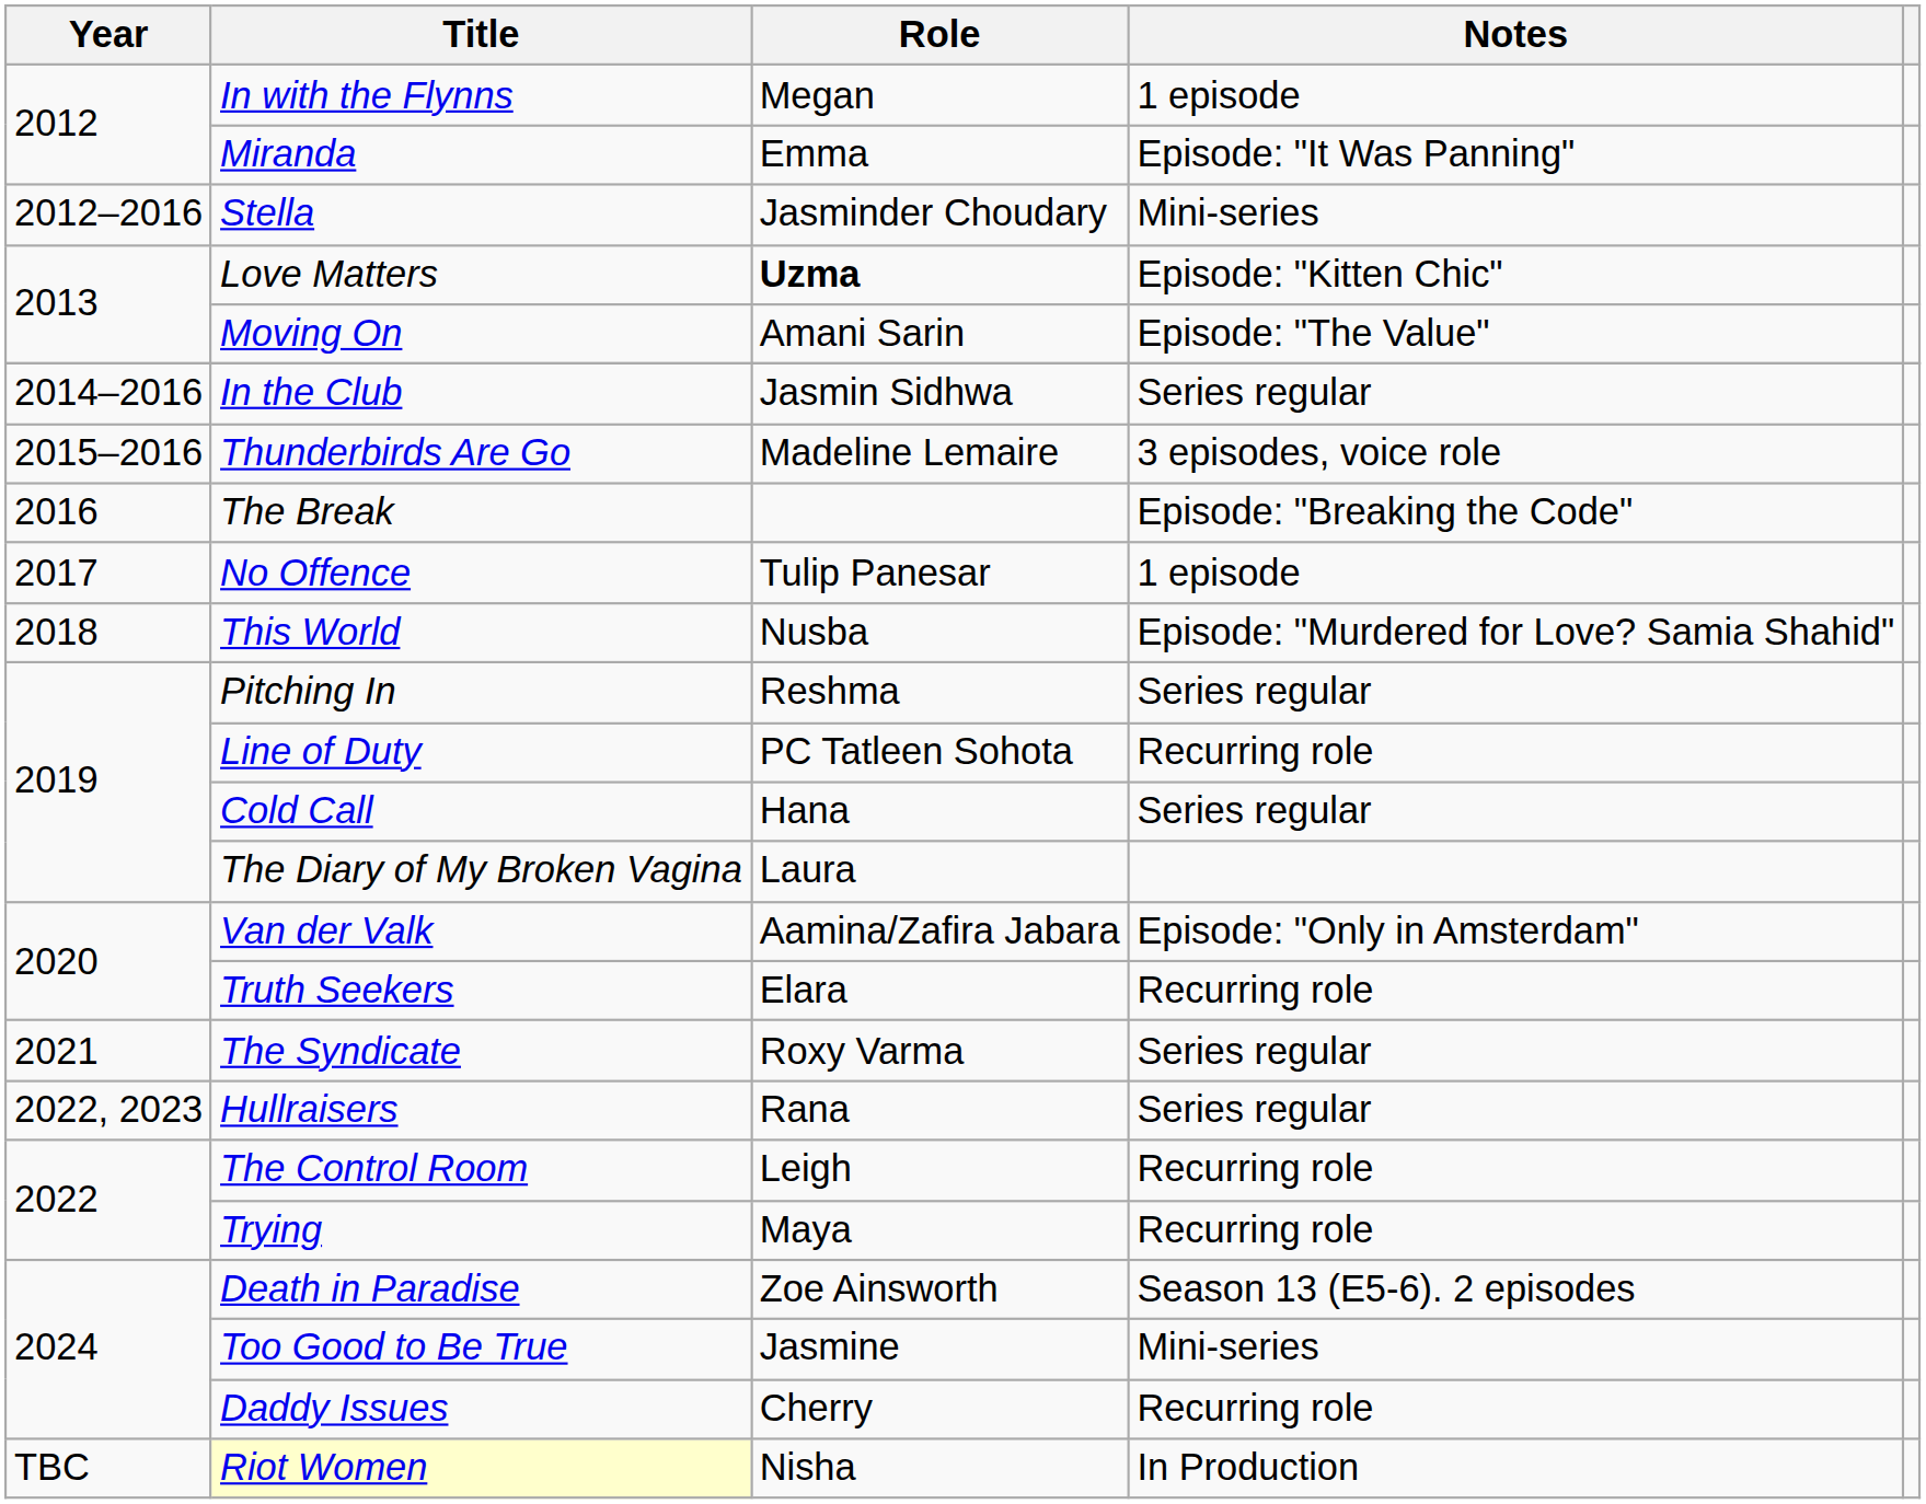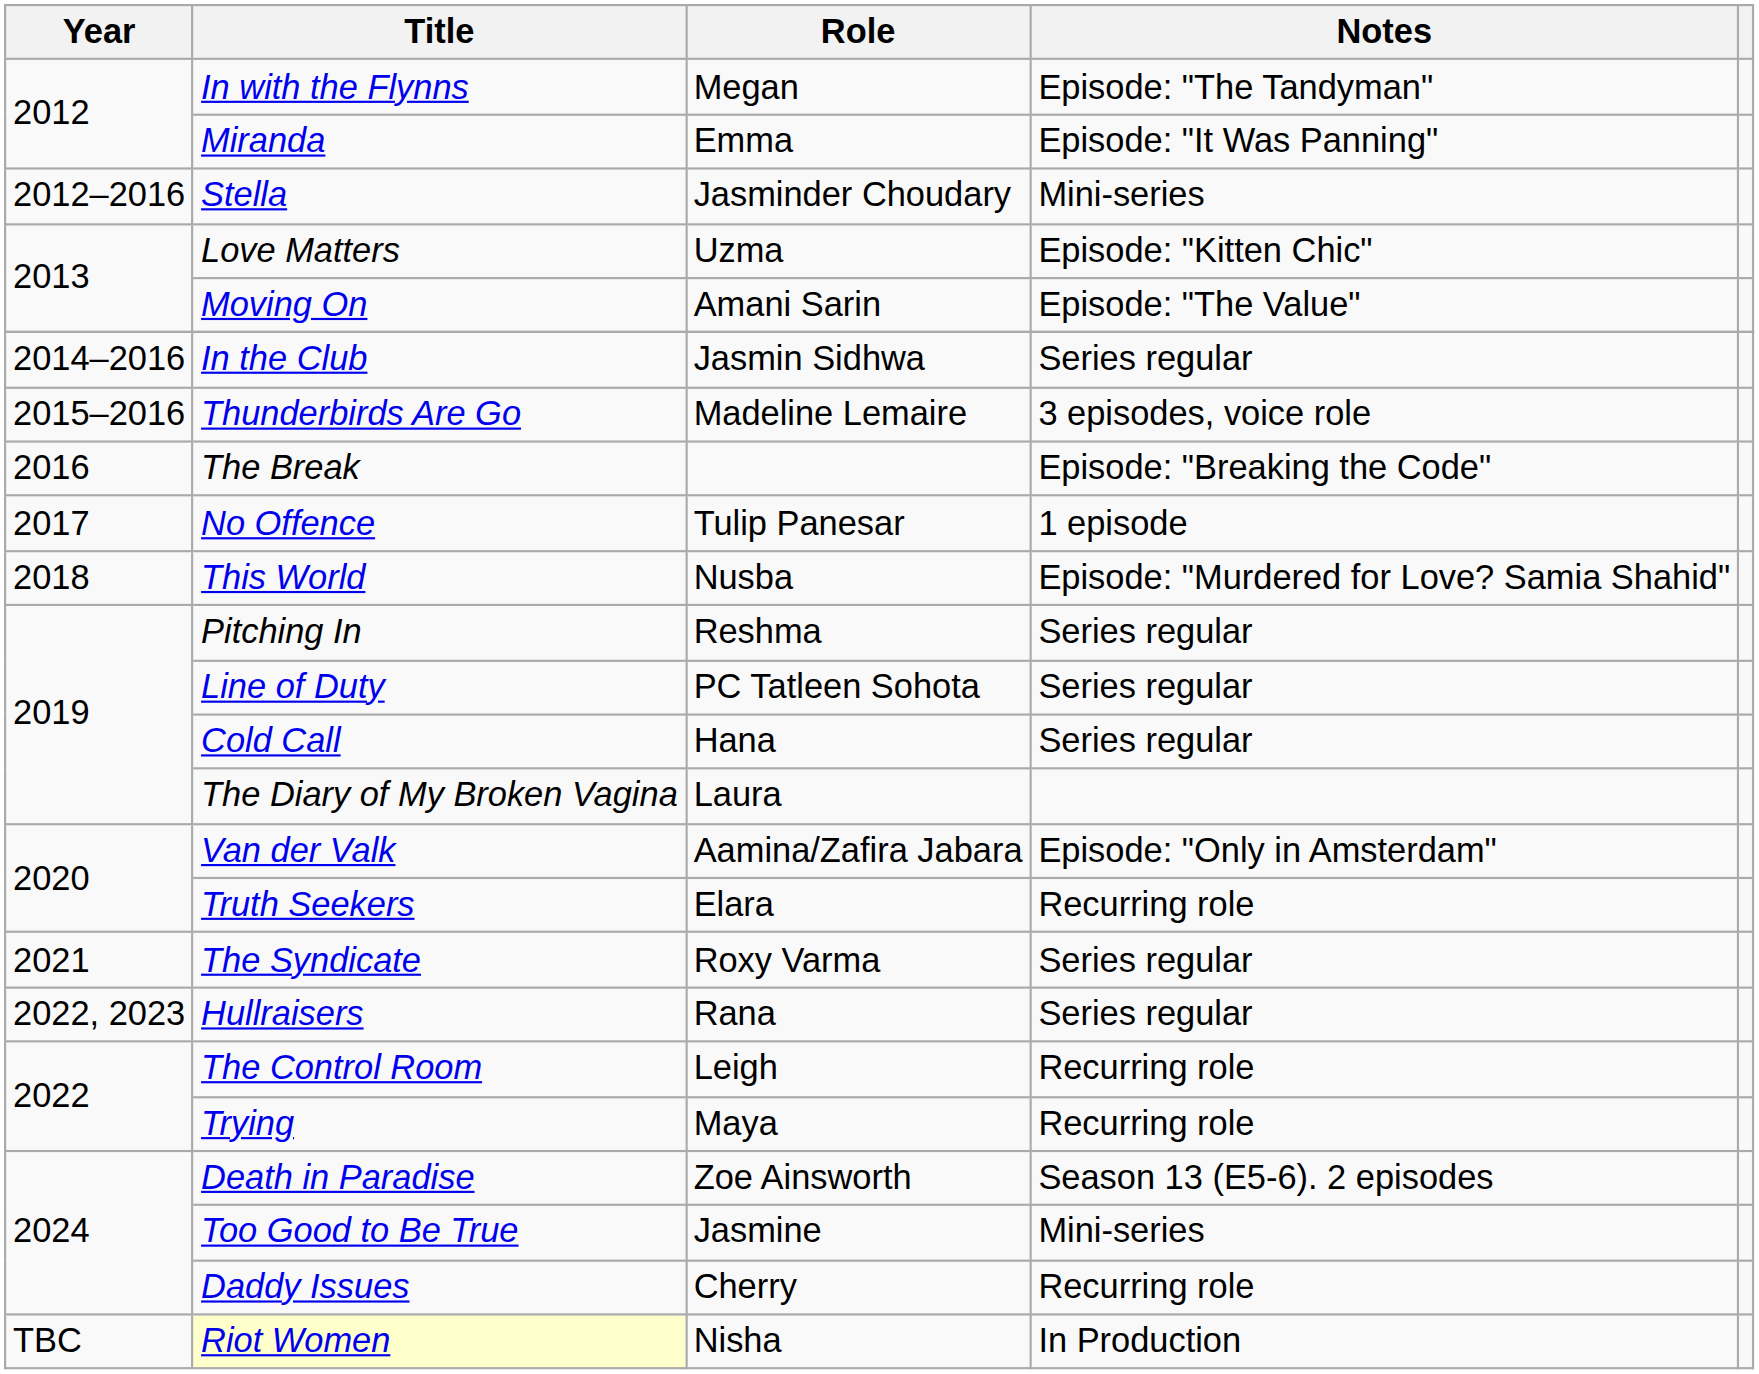In with the Flynns | Notes: 1 episode -> Episode: "The Tandyman"
Love Matters | Role: bold -> normal
Line of Duty | Notes: Recurring role -> Series regular
